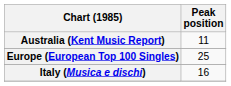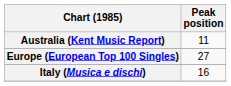Europe (European Top 100 Singles) | Peak position: 25 -> 27
